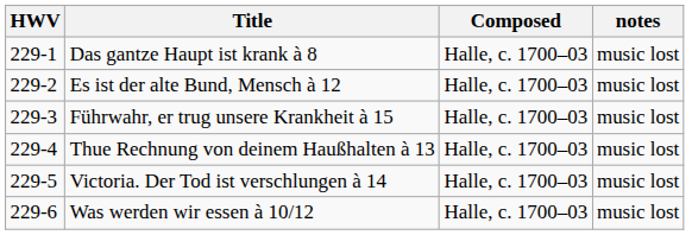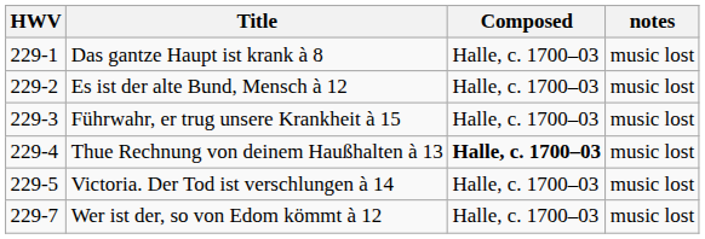Thue Rechnung von deinem Haußhalten à 13 | Composed: normal -> bold
- row: 229-6 | Was werden wir essen à 10/12 | Halle, c. 1700–03 | music lost
+ row: 229-7 | Wer ist der, so von Edom kömmt à 12 | Halle, c. 1700–03 | music lost
